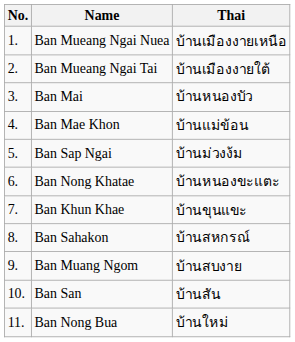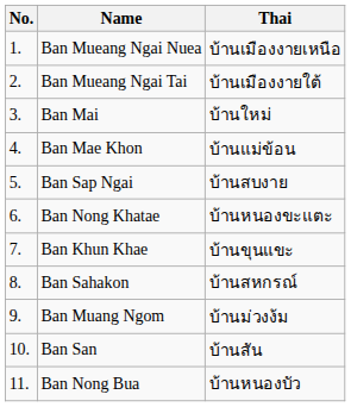Ban Mai | Thai: บ้านหนองบัว -> บ้านใหม่
Ban Sap Ngai | Thai: บ้านม่วงง้ม -> บ้านสบงาย
Ban Muang Ngom | Thai: บ้านสบงาย -> บ้านม่วงง้ม
Ban Nong Bua | Thai: บ้านใหม่ -> บ้านหนองบัว
